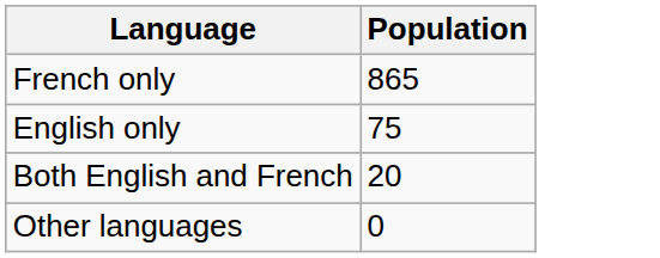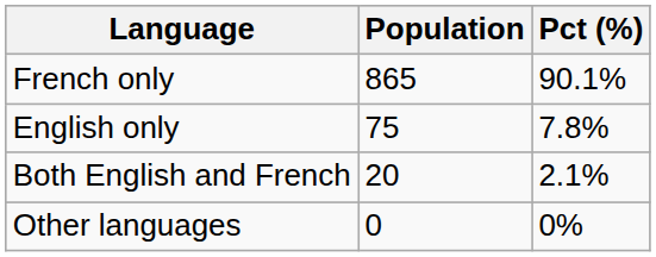+ column: Pct (%) | 90.1% | 7.8% | 2.1% | 0%
